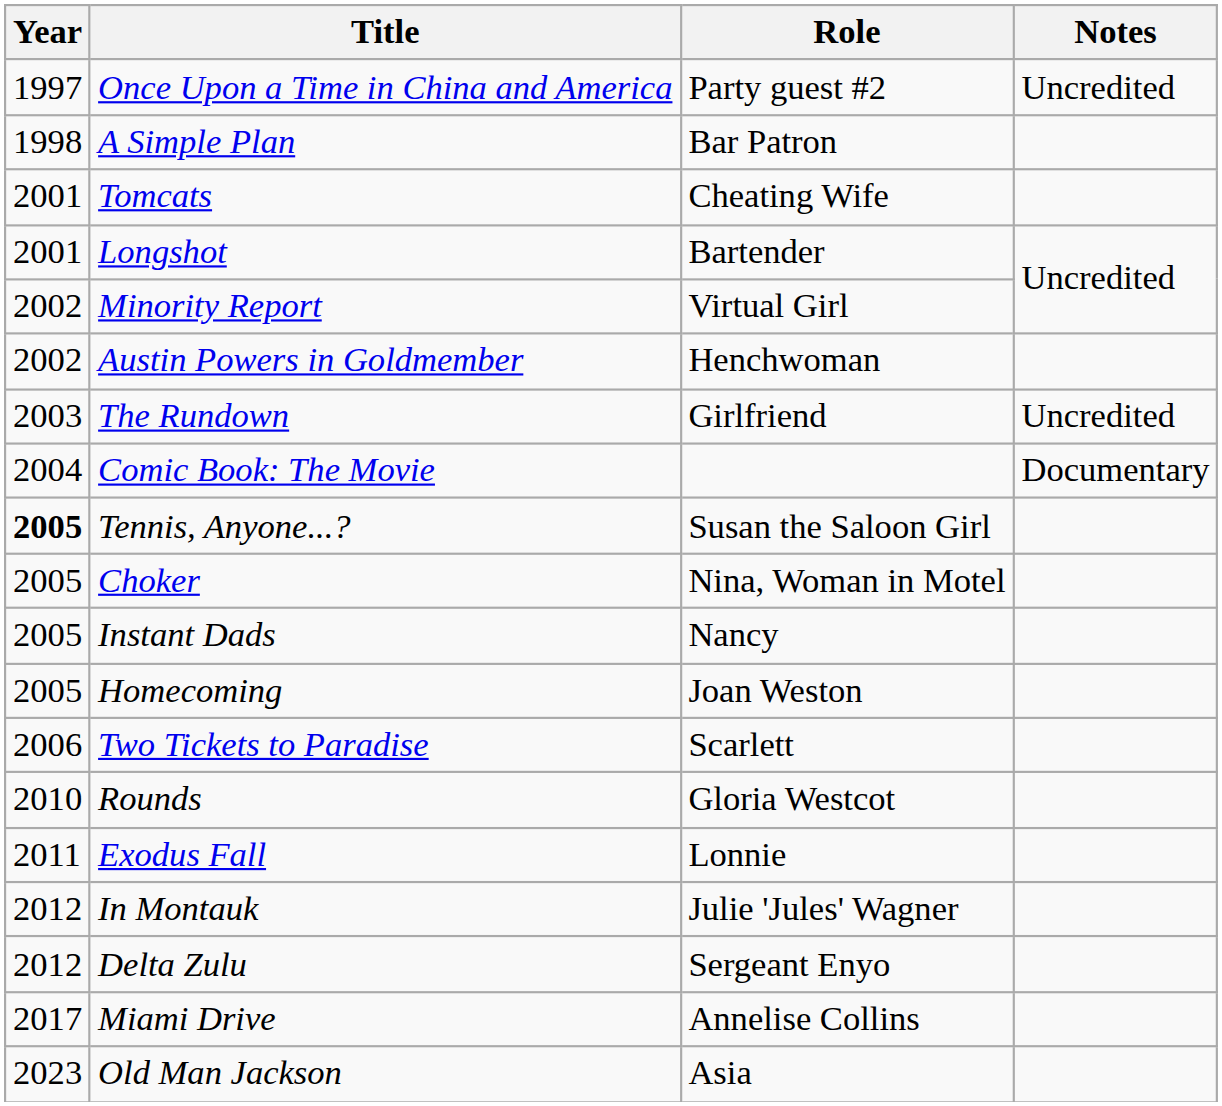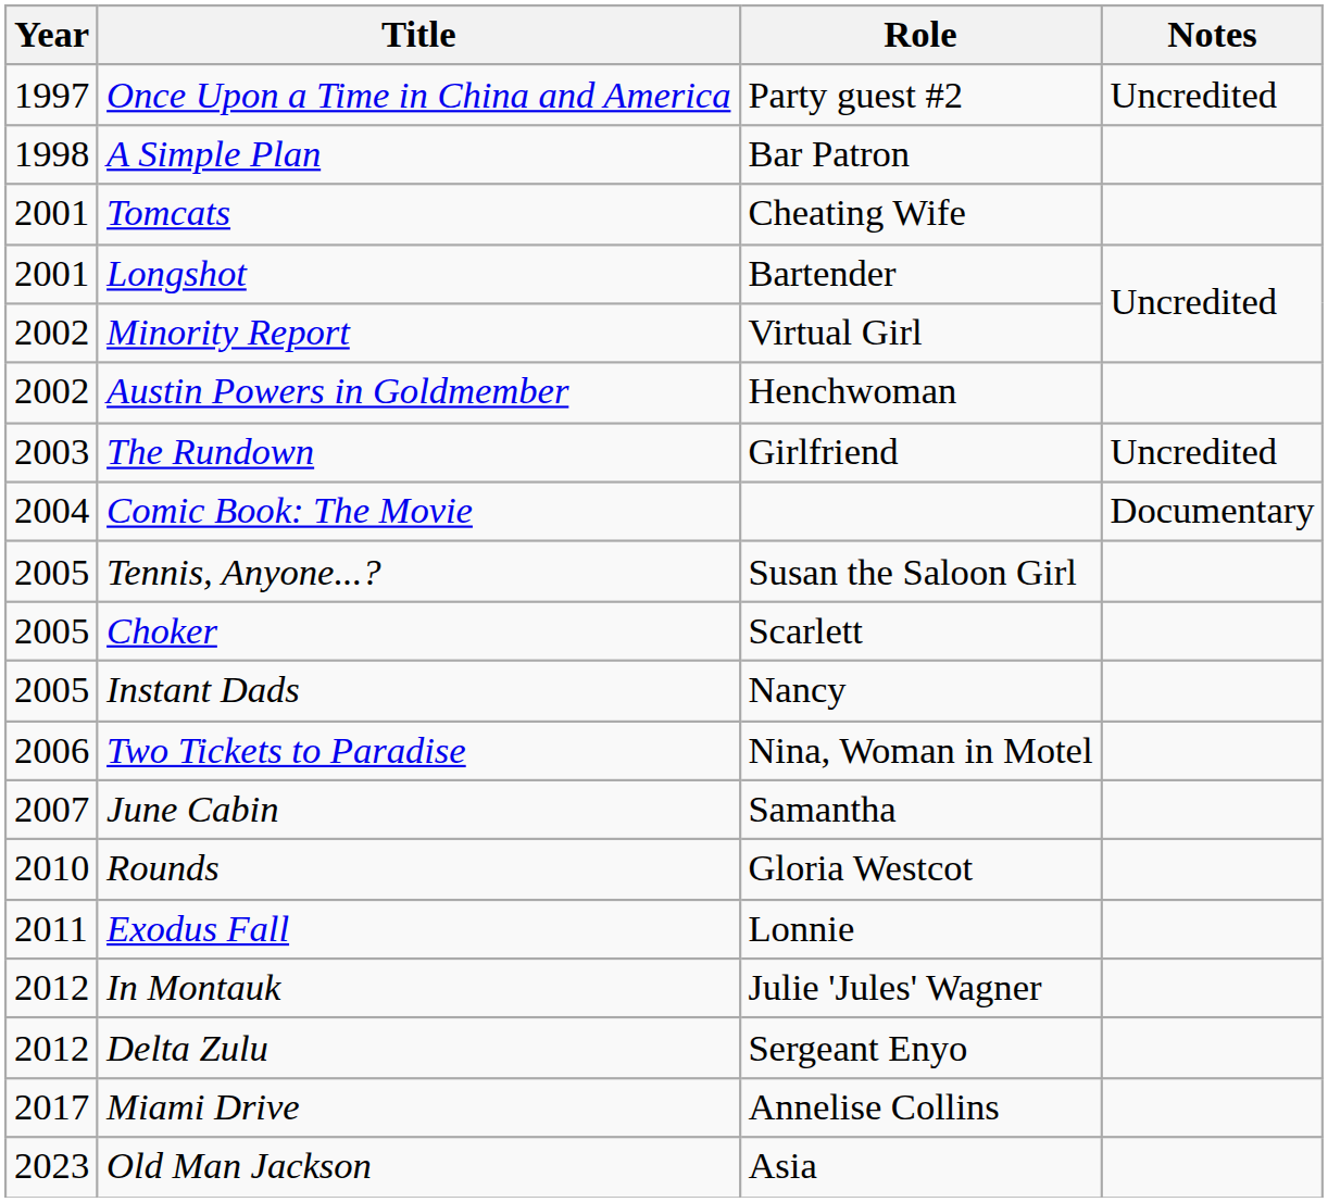Tennis, Anyone...? | Year: bold -> normal
Choker | Role: Nina, Woman in Motel -> Scarlett
- row: 2005 | Homecoming | Joan Weston
Two Tickets to Paradise | Role: Scarlett -> Nina, Woman in Motel
+ row: 2007 | June Cabin | Samantha
